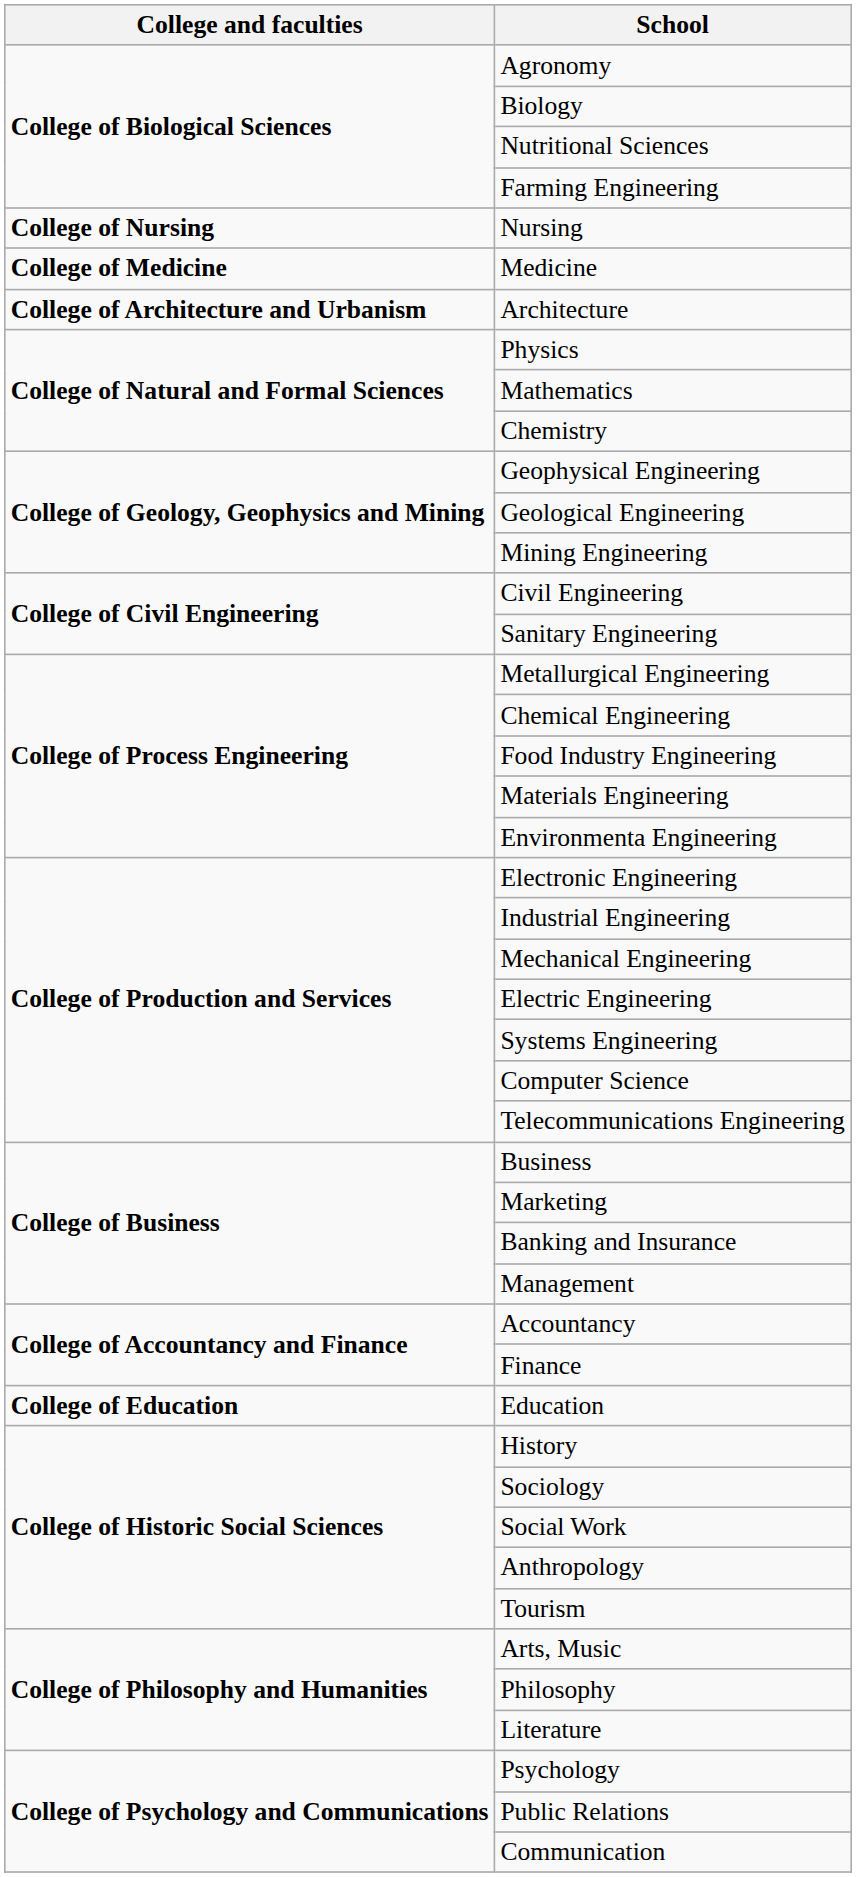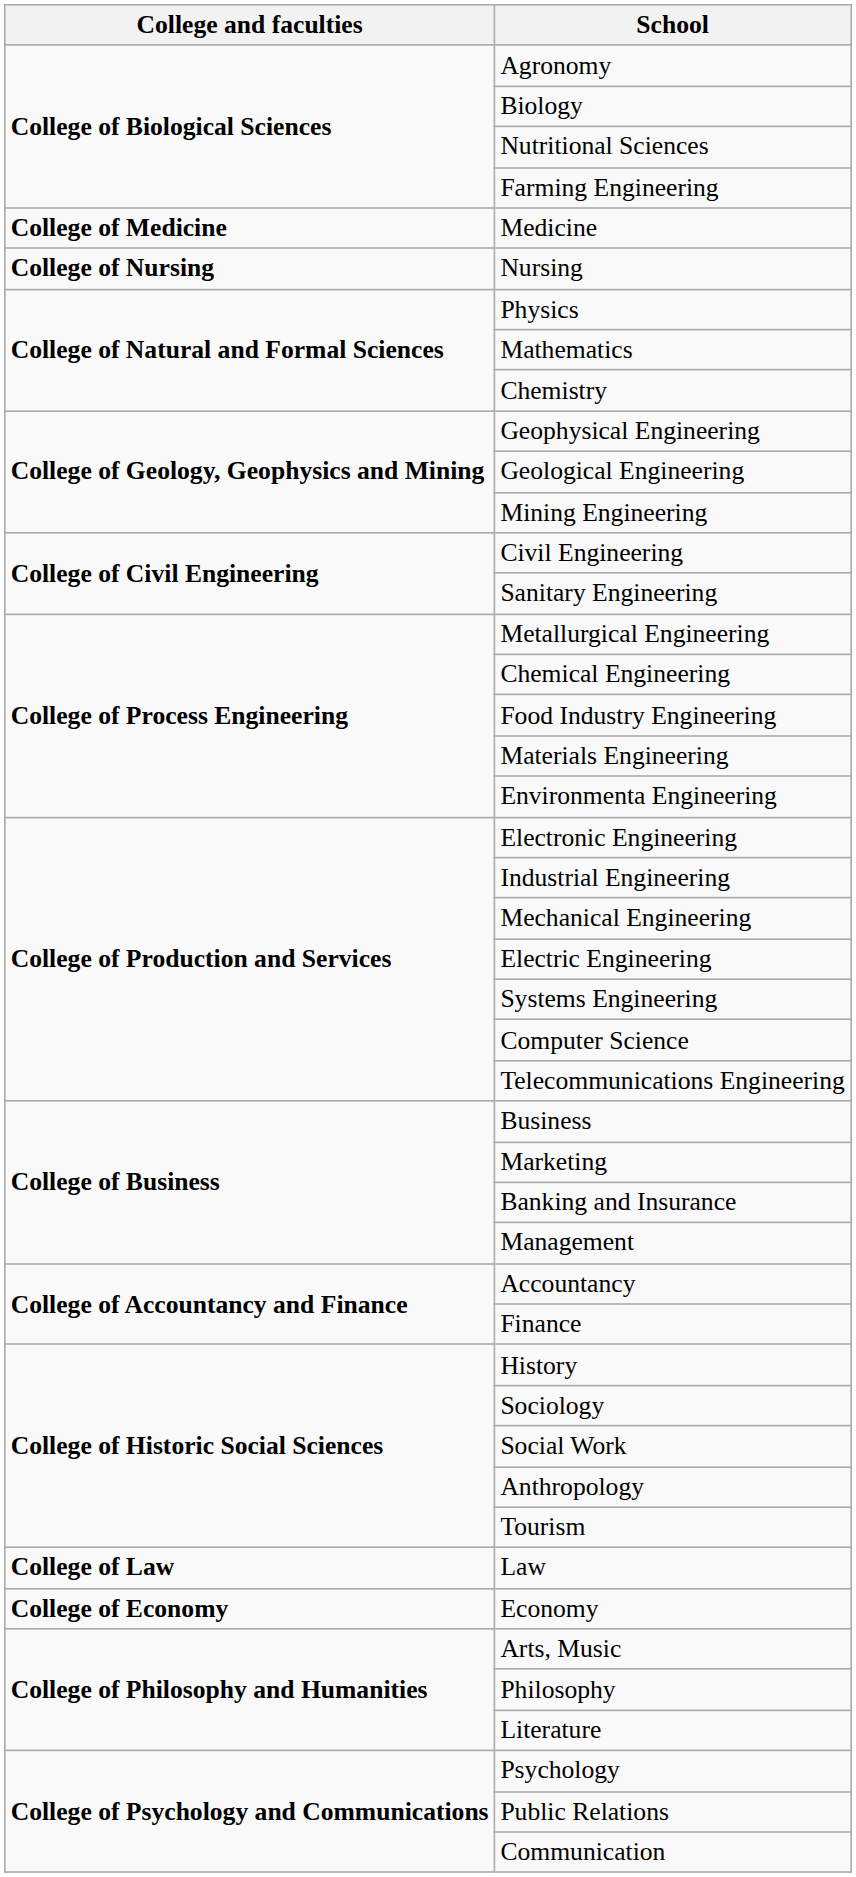rows swapped: Nursing <-> Medicine
- row: College of Architecture and Urbanism | Architecture
- row: College of Education | Education
+ row: College of Law | Law
+ row: College of Economy | Economy
